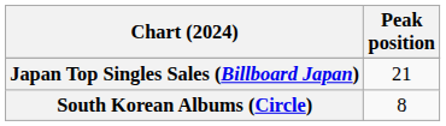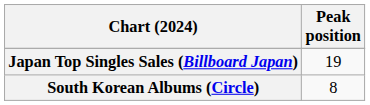Japan Top Singles Sales (Billboard Japan) | Peak position: 21 -> 19
